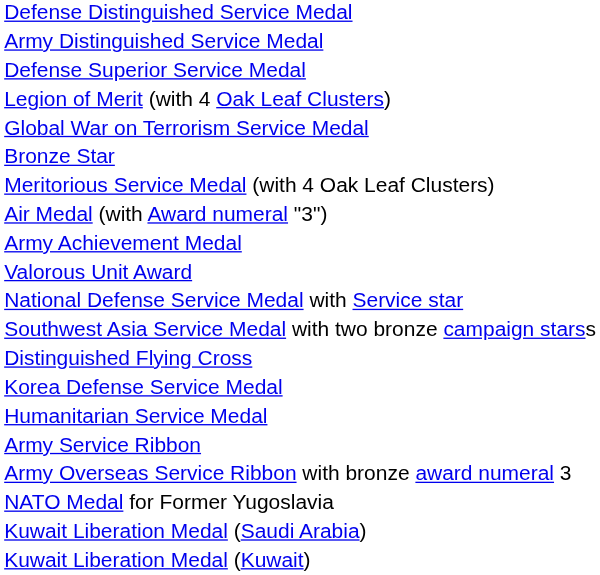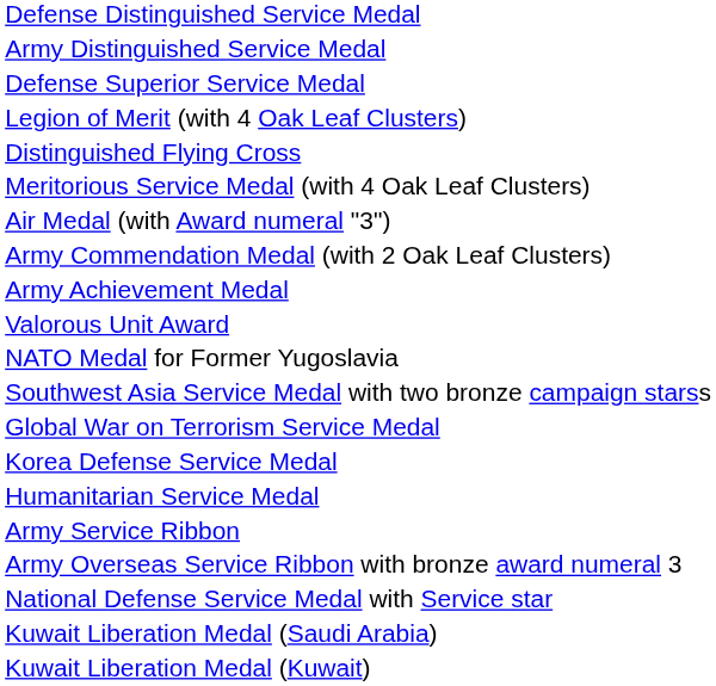rows swapped: Distinguished Flying Cross <-> Global War on Terrorism Service Medal
- row: Bronze Star
+ row: Army Commendation Medal (with 2 Oak Leaf Clusters)
rows swapped: National Defense Service Medal with Service star <-> NATO Medal for Former Yugoslavia
